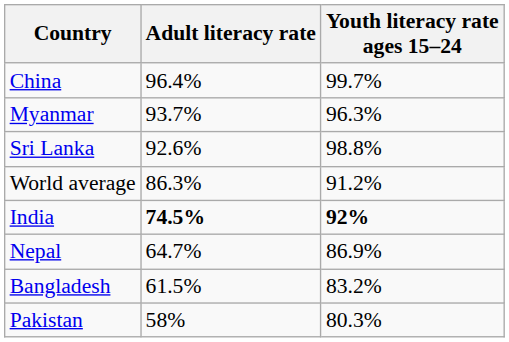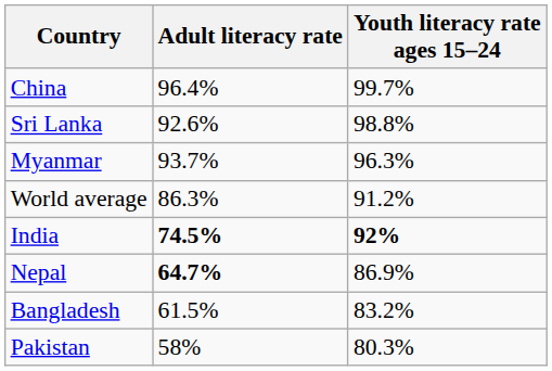rows swapped: Sri Lanka <-> Myanmar
Nepal | Adult literacy rate: normal -> bold
